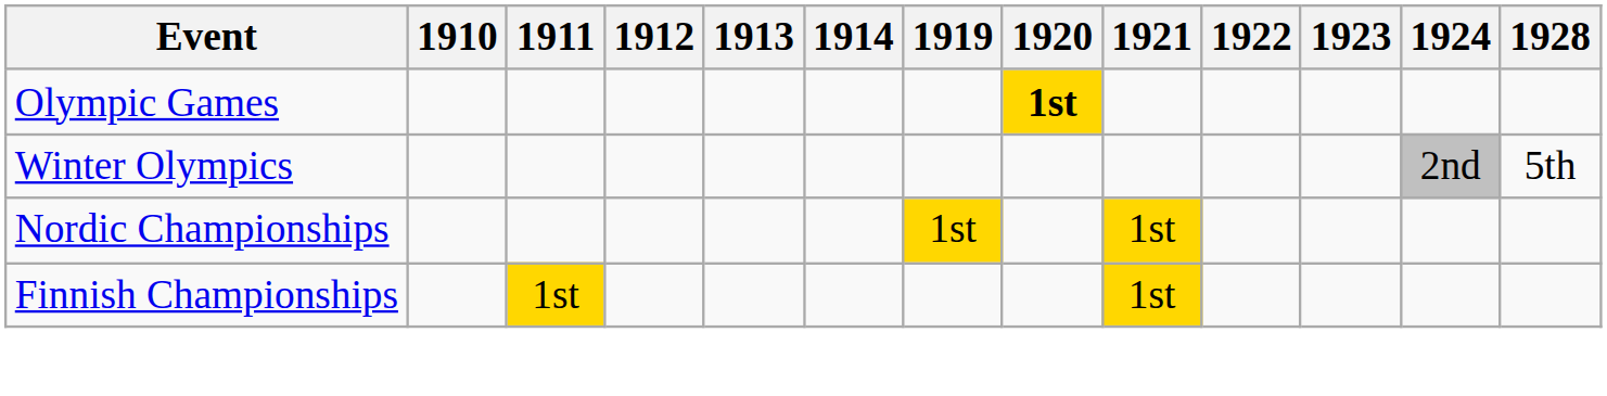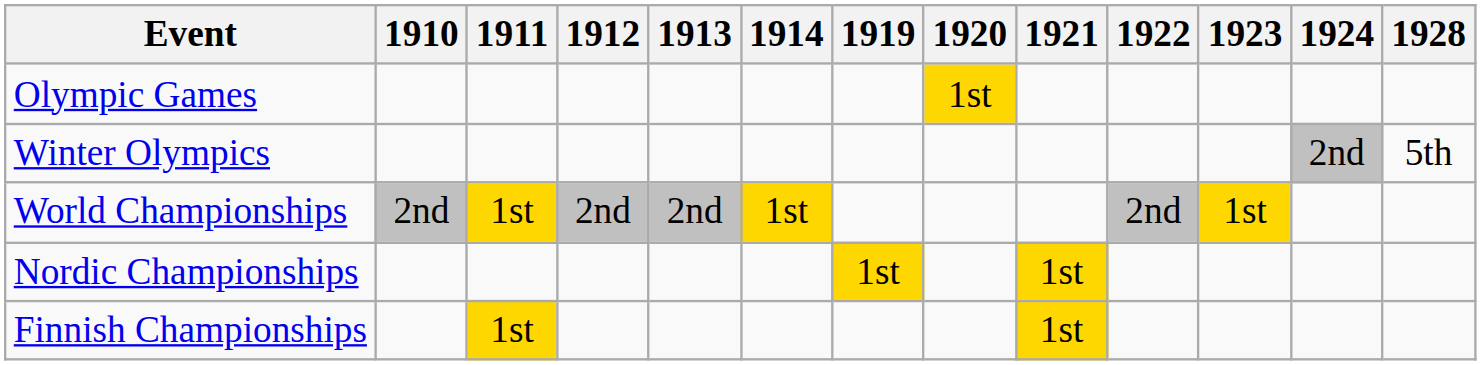Olympic Games | 1920: bold -> normal
+ row: World Championships | 2nd | 1st | 2nd | 2nd | 1st | 2nd | 1st
